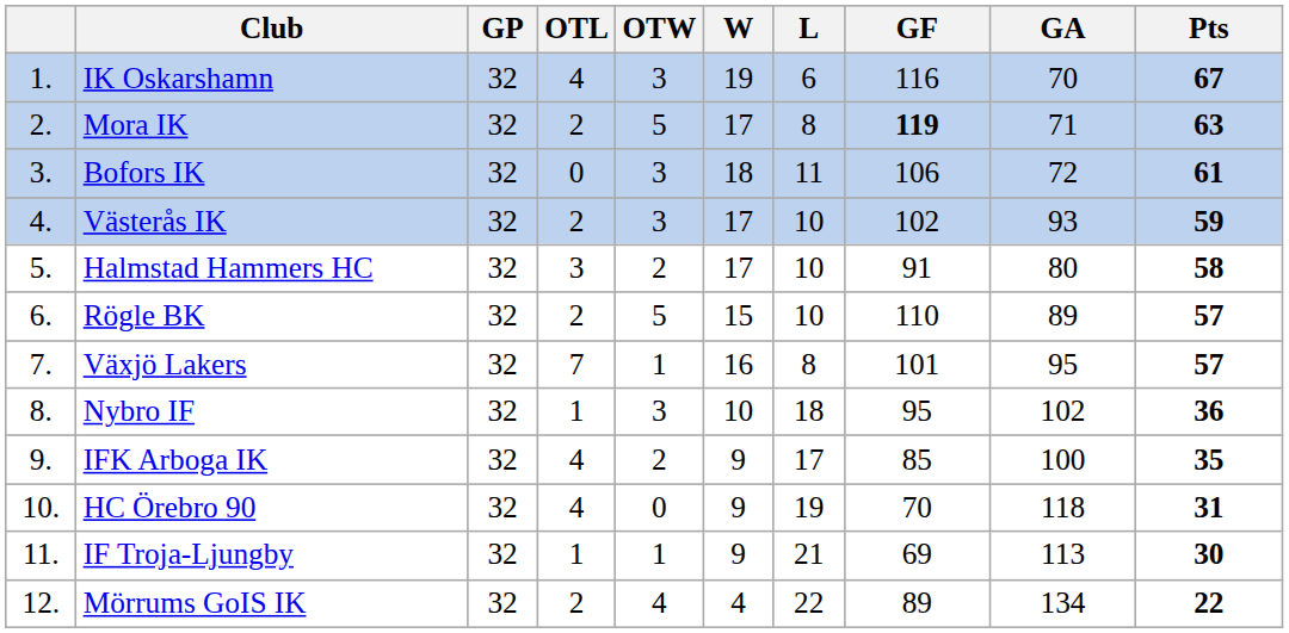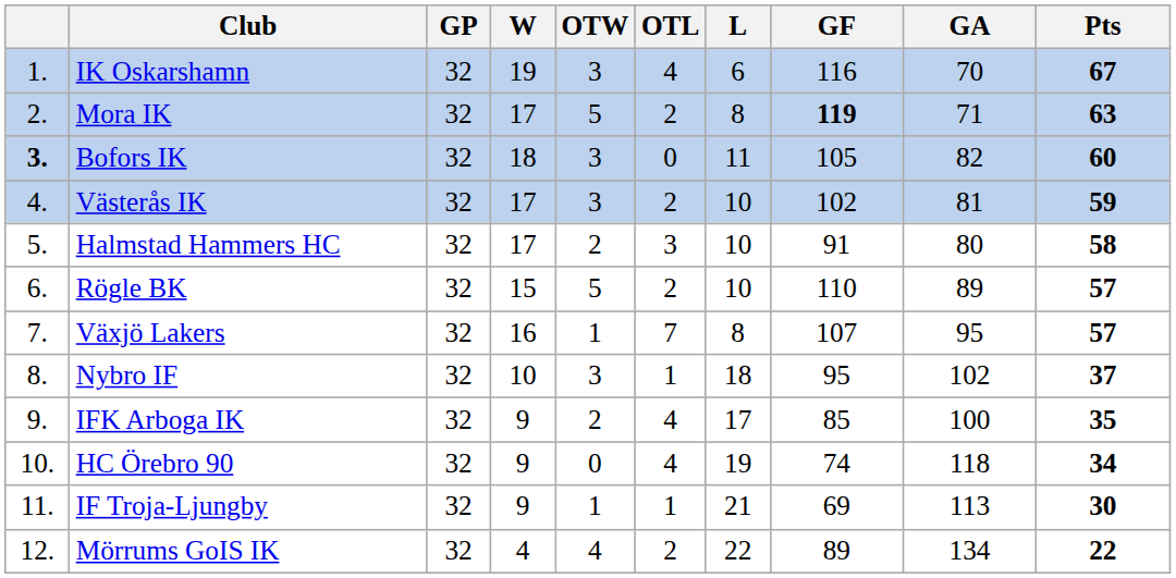columns swapped: W <-> OTL
Bofors IK | column 1: normal -> bold
Bofors IK | GF: 106 -> 105
Bofors IK | GA: 72 -> 82
Bofors IK | Pts: 61 -> 60
Västerås IK | GA: 93 -> 81
Växjö Lakers | GF: 101 -> 107
Nybro IF | Pts: 36 -> 37
HC Örebro 90 | GF: 70 -> 74
HC Örebro 90 | Pts: 31 -> 34
